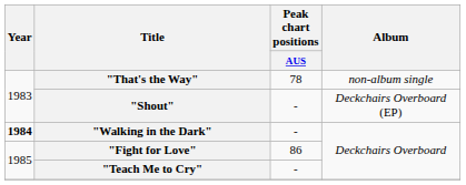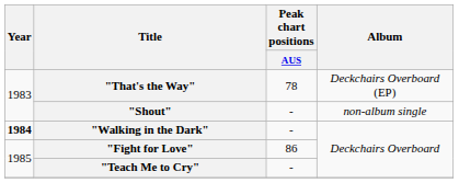"That's the Way" | Album: non-album single -> Deckchairs Overboard (EP)
"Shout" | Album: Deckchairs Overboard (EP) -> non-album single
